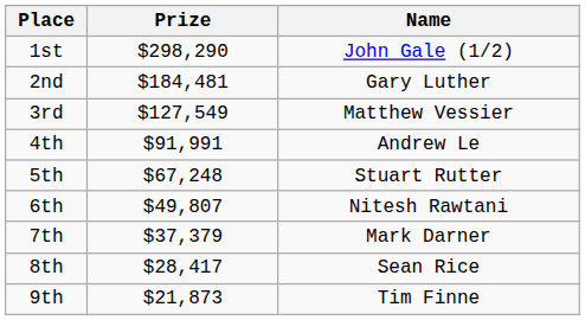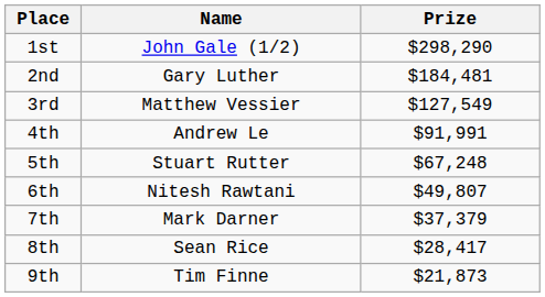columns swapped: Name <-> Prize
